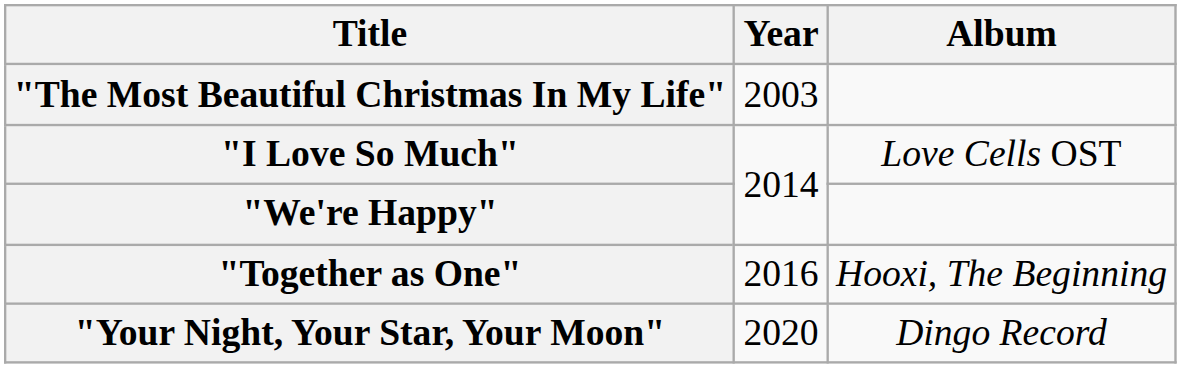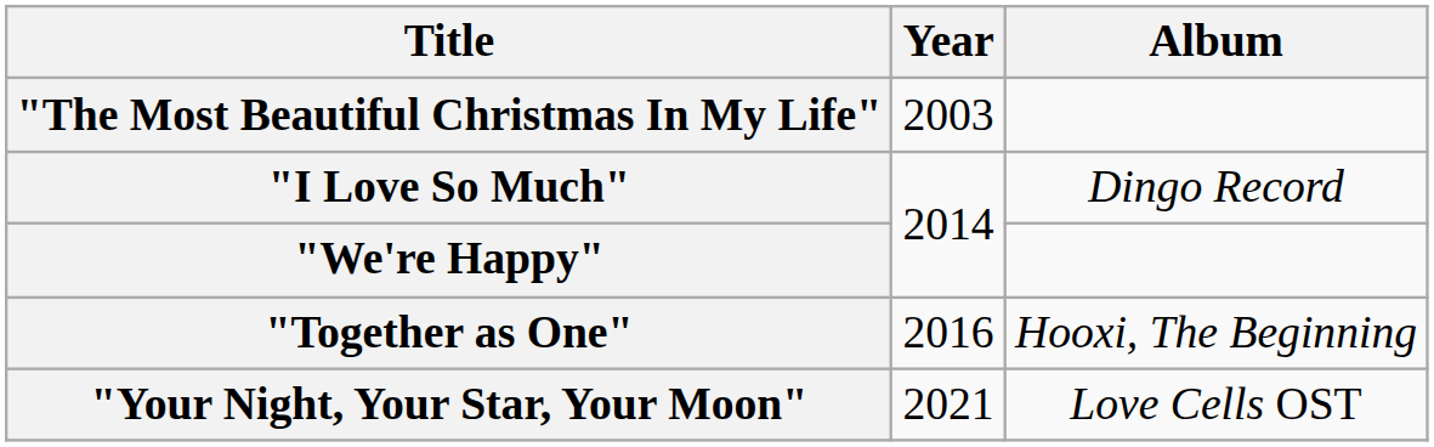"I Love So Much" | Album: Love Cells OST -> Dingo Record
"Your Night, Your Star, Your Moon" | Year: 2020 -> 2021
"Your Night, Your Star, Your Moon" | Album: Dingo Record -> Love Cells OST
